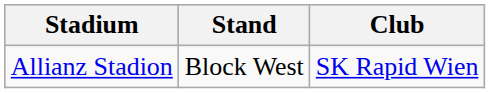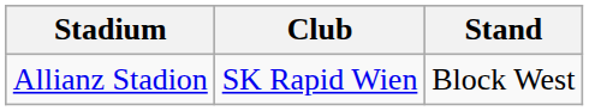columns swapped: Club <-> Stand
